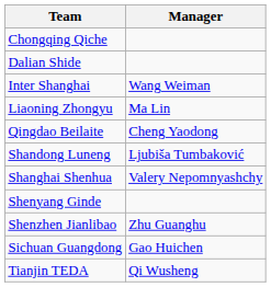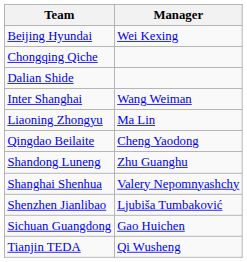+ row: Beijing Hyundai | Wei Kexing
Shandong Luneng | Manager: Ljubiša Tumbaković -> Zhu Guanghu
- row: Shenyang Ginde
Shenzhen Jianlibao | Manager: Zhu Guanghu -> Ljubiša Tumbaković
